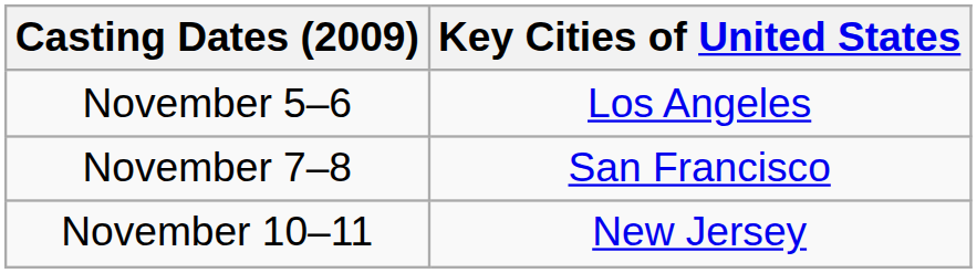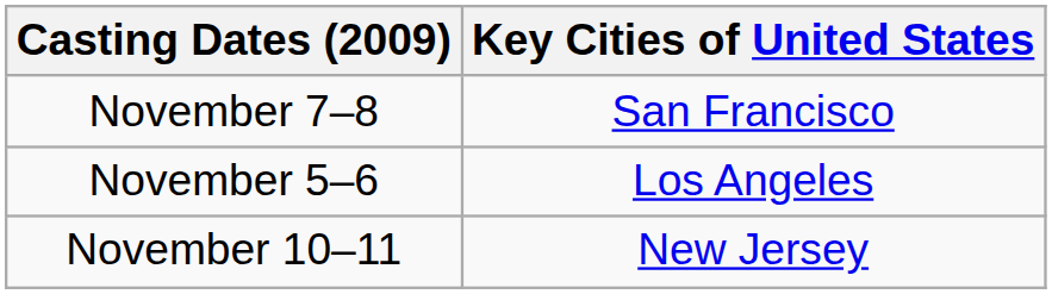rows swapped: November 5–6 <-> November 7–8
